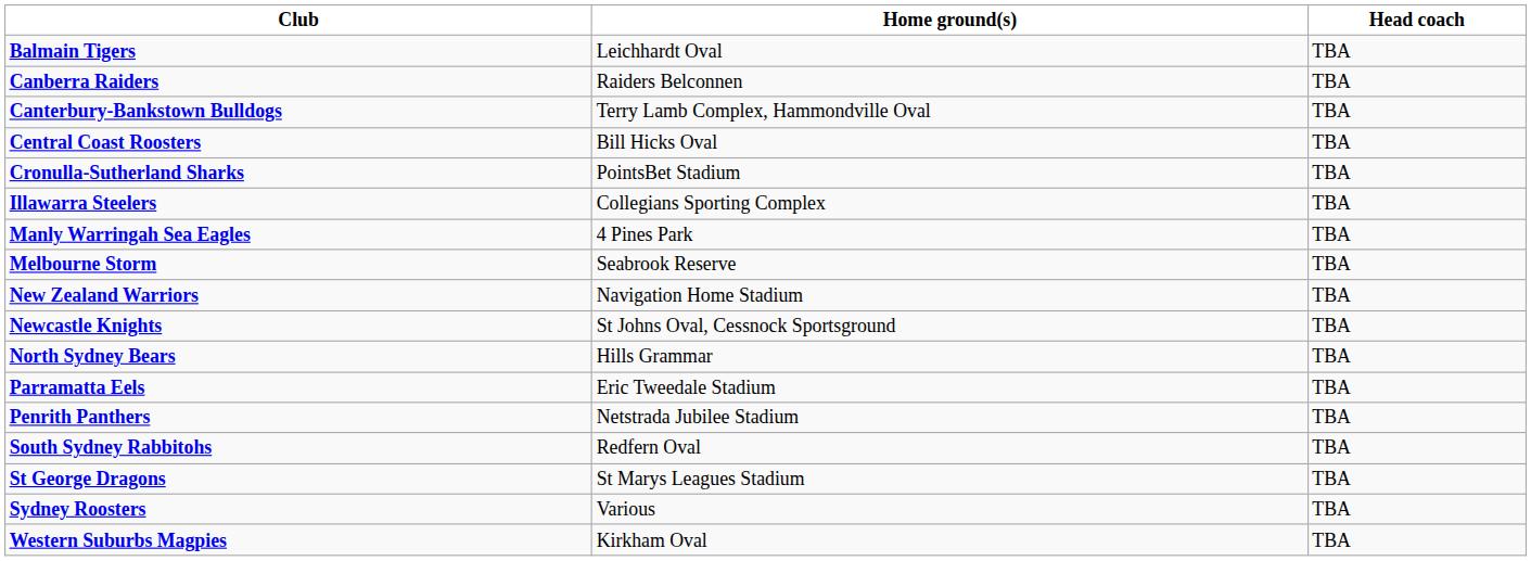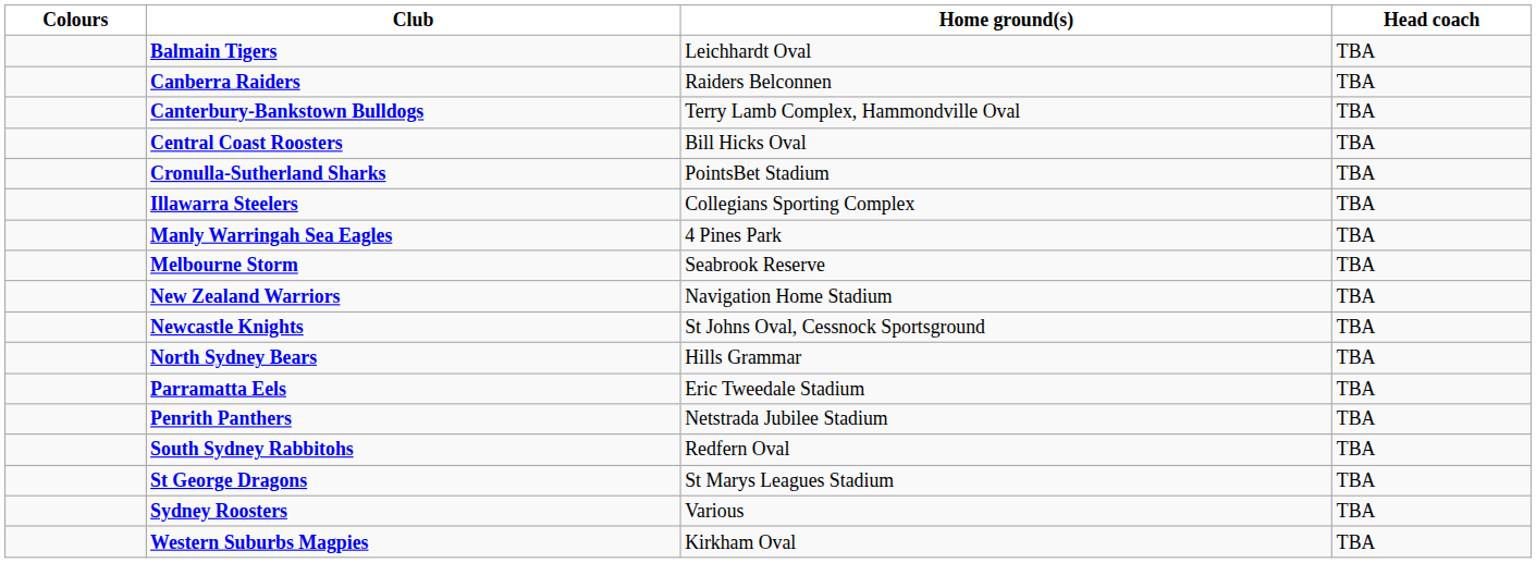+ column: Colours
